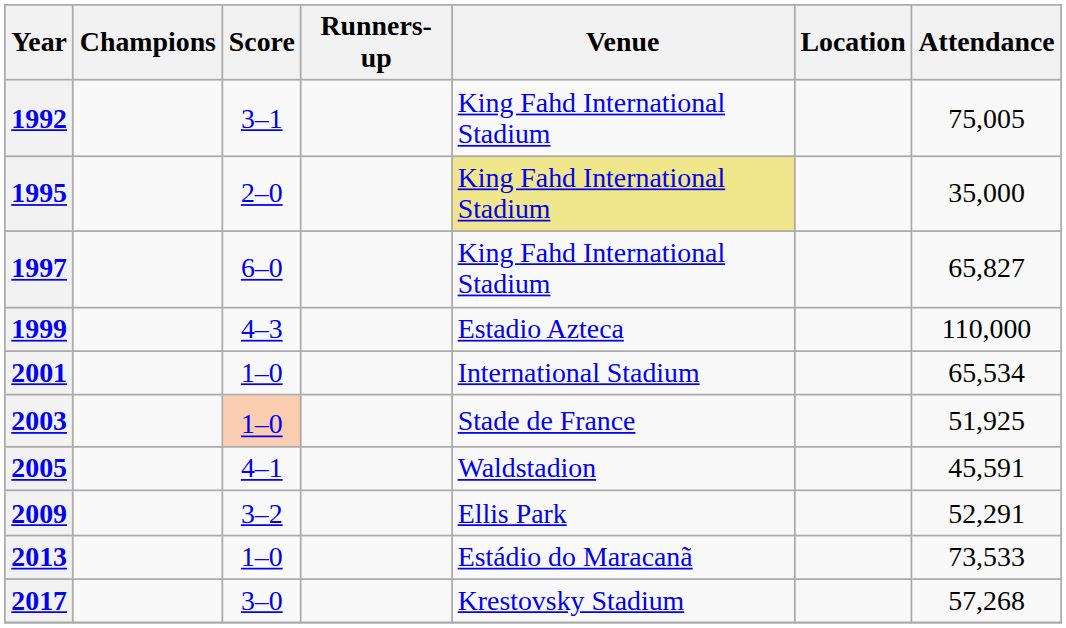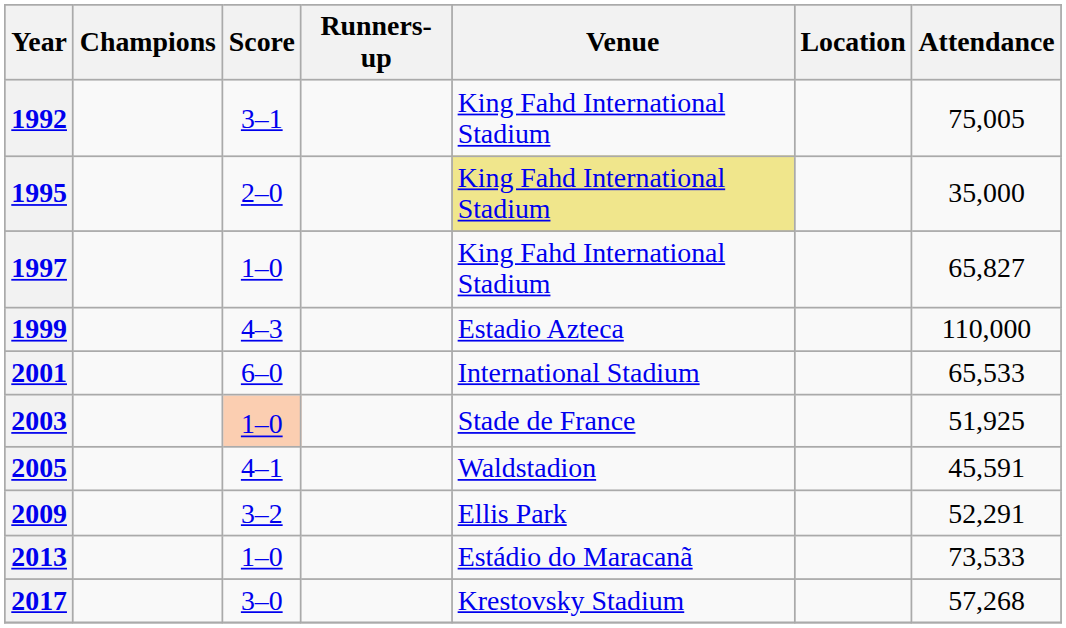1997 | Score: 6–0 -> 1–0
2001 | Score: 1–0 -> 6–0
2001 | Attendance: 65,534 -> 65,533
